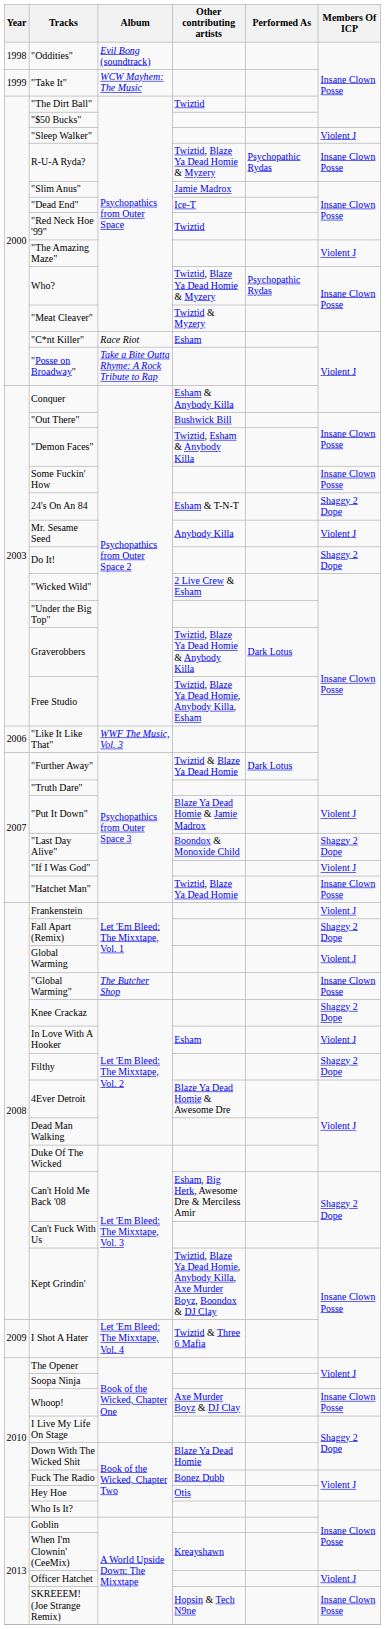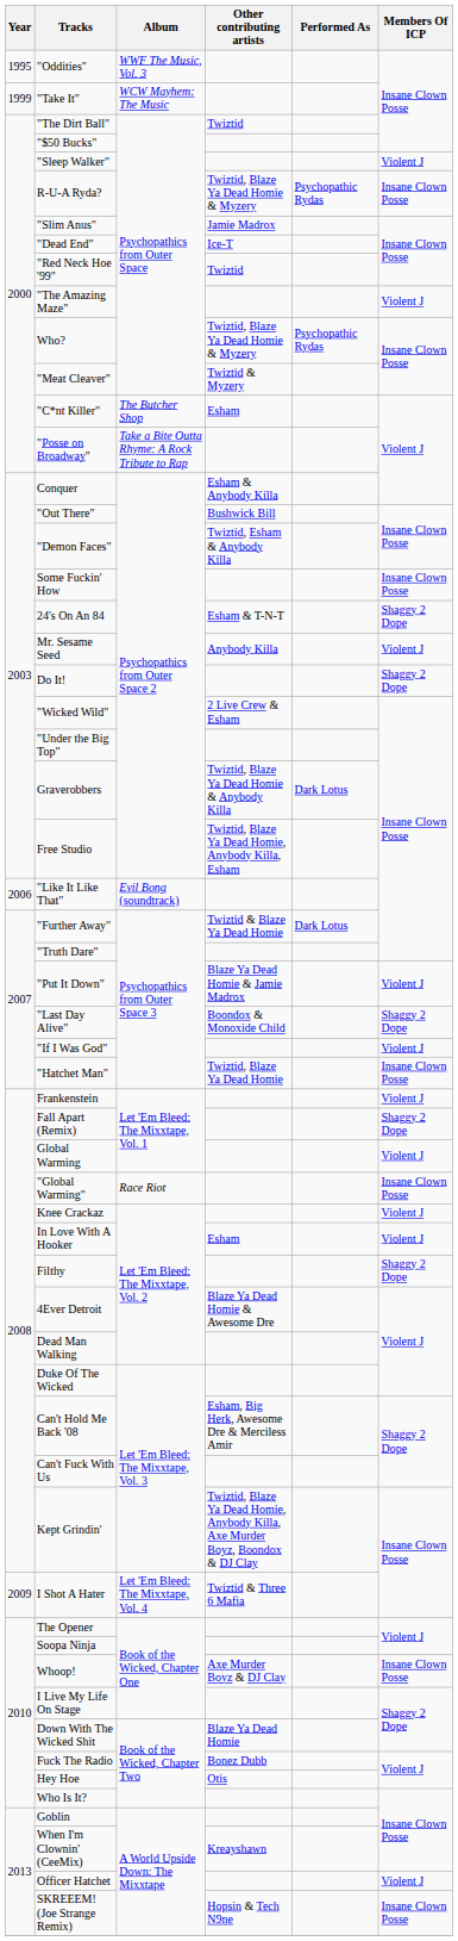"Oddities" | Year: 1998 -> 1995
"Oddities" | Album: Evil Bong (soundtrack) -> WWF The Music, Vol. 3
"C*nt Killer" | Album: Race Riot -> The Butcher Shop
"Like It Like That" | Album: WWF The Music, Vol. 3 -> Evil Bong (soundtrack)
"Global Warming" | Album: The Butcher Shop -> Race Riot
Knee Crackaz | Members Of ICP: Shaggy 2 Dope -> Violent J
